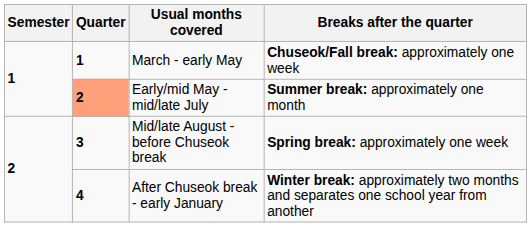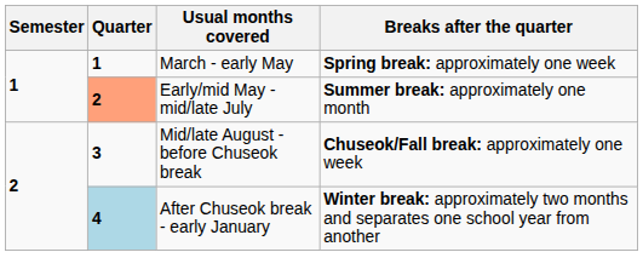March - early May | Breaks after the quarter: Chuseok/Fall break: approximately one week -> Spring break: approximately one week
Mid/late August - before Chuseok break | Breaks after the quarter: Spring break: approximately one week -> Chuseok/Fall break: approximately one week
After Chuseok break - early January | Quarter: no background -> lightblue background
